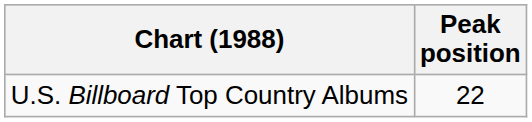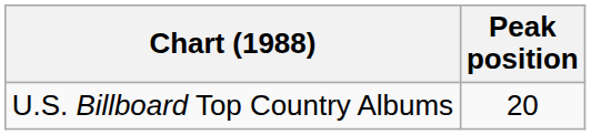U.S. Billboard Top Country Albums | Peak position: 22 -> 20
